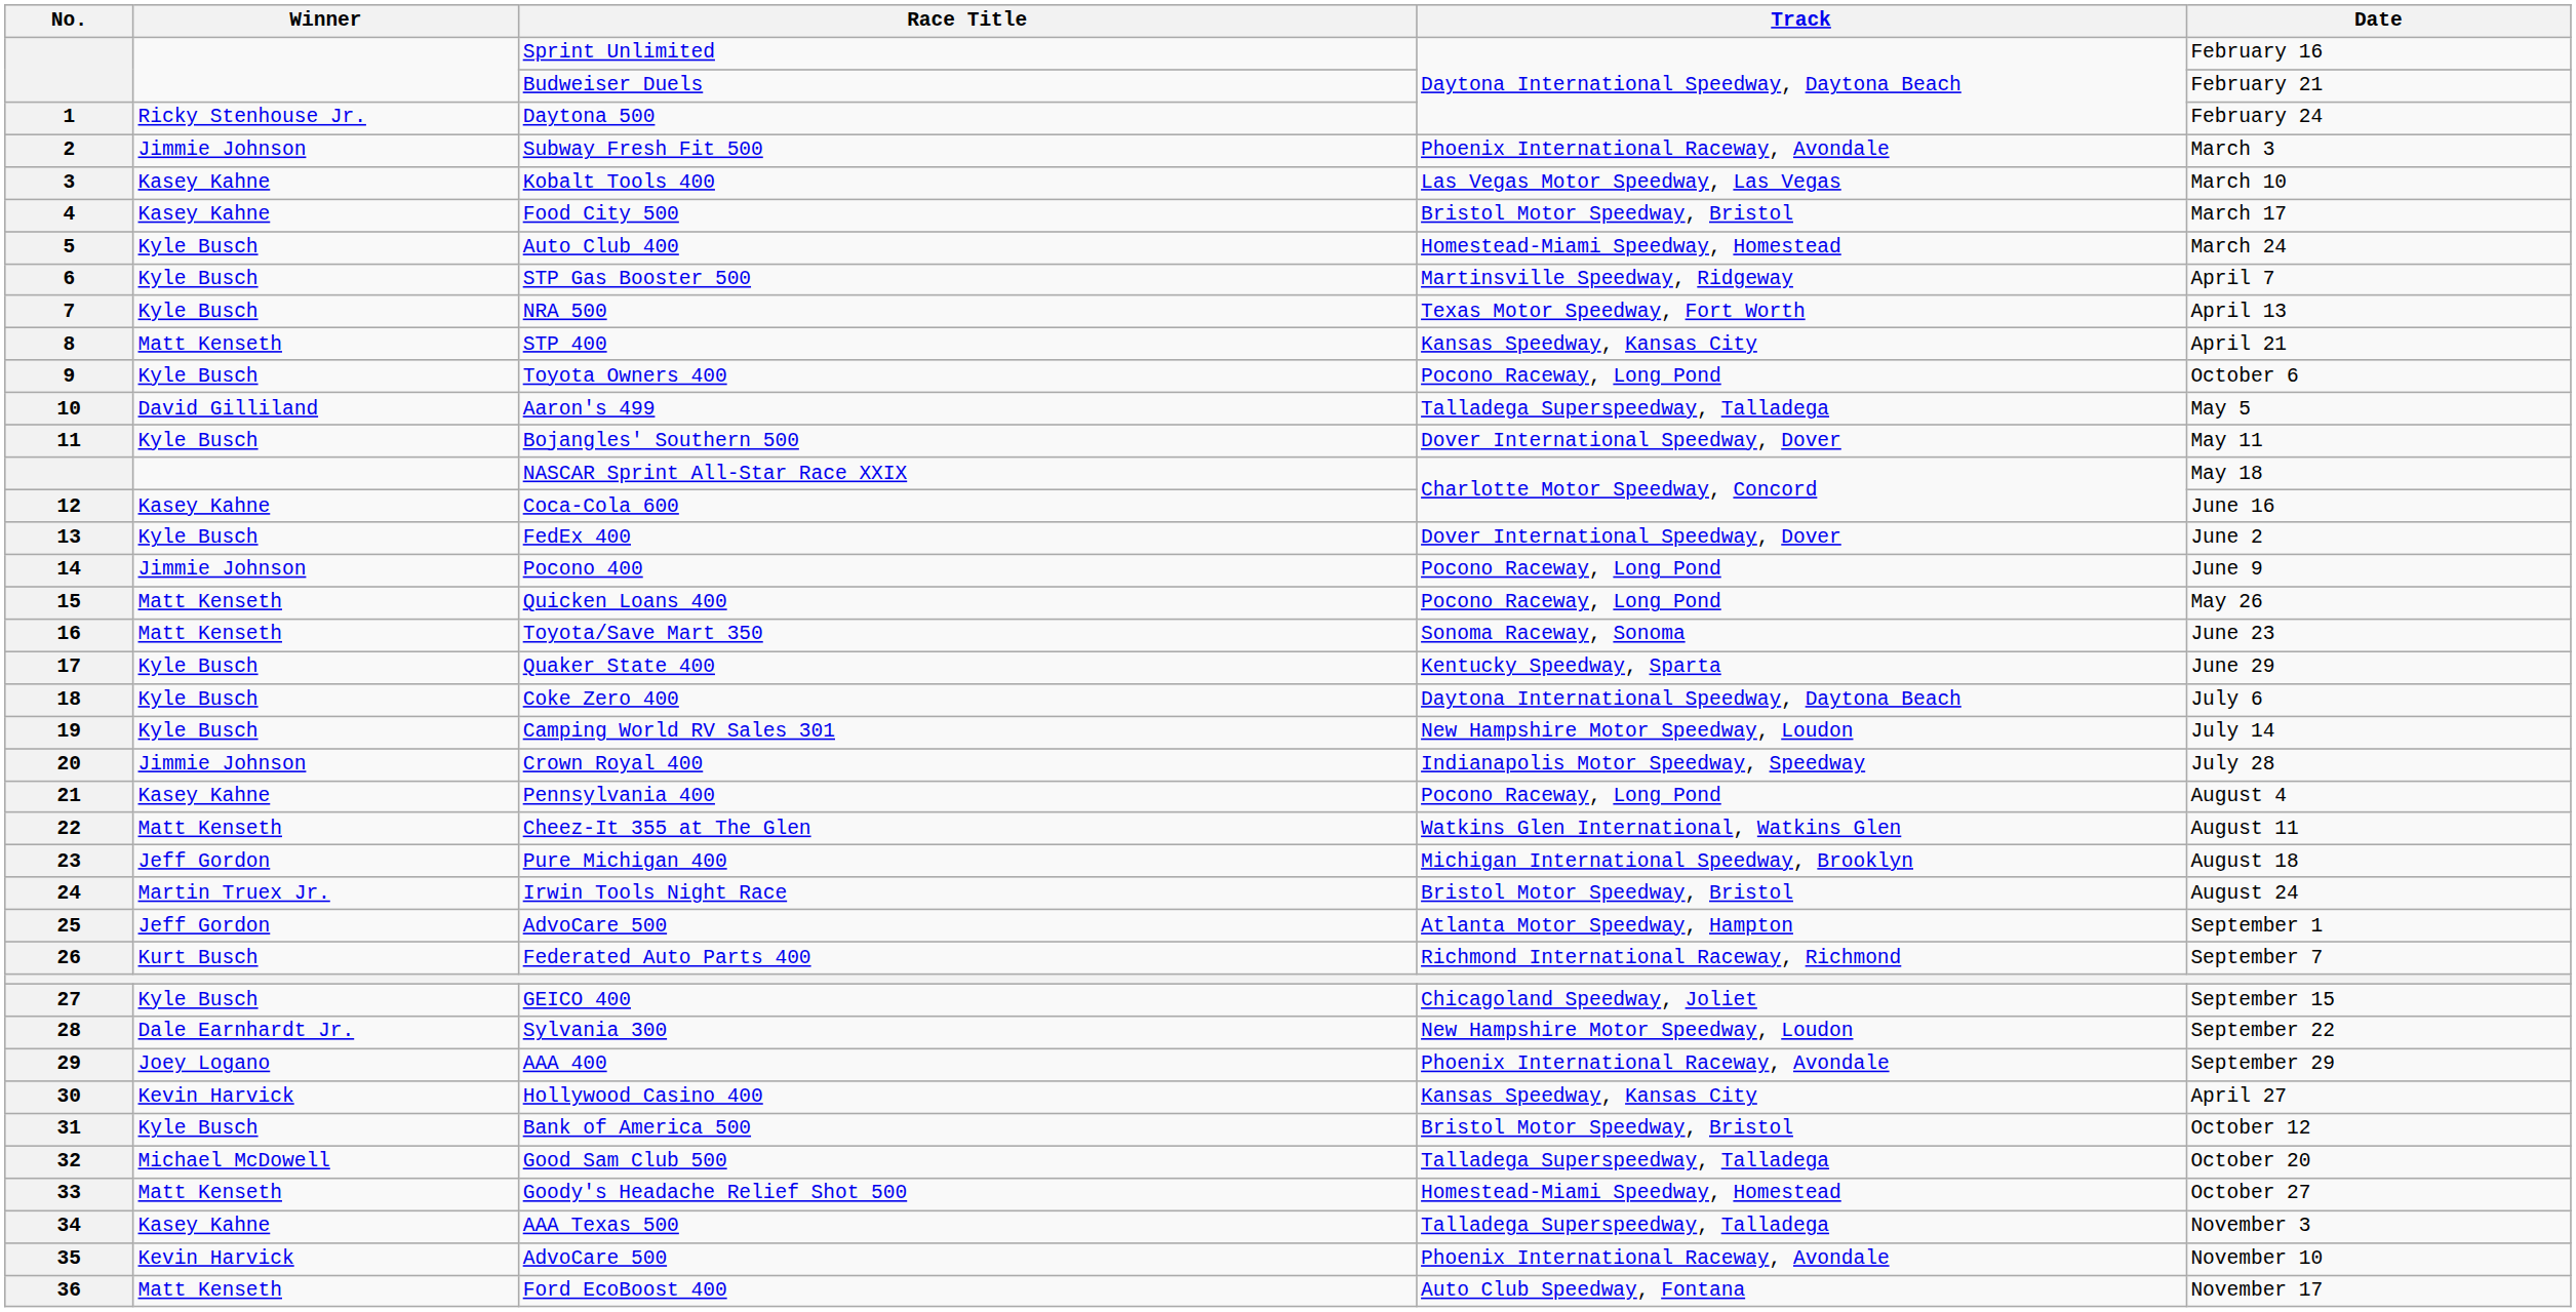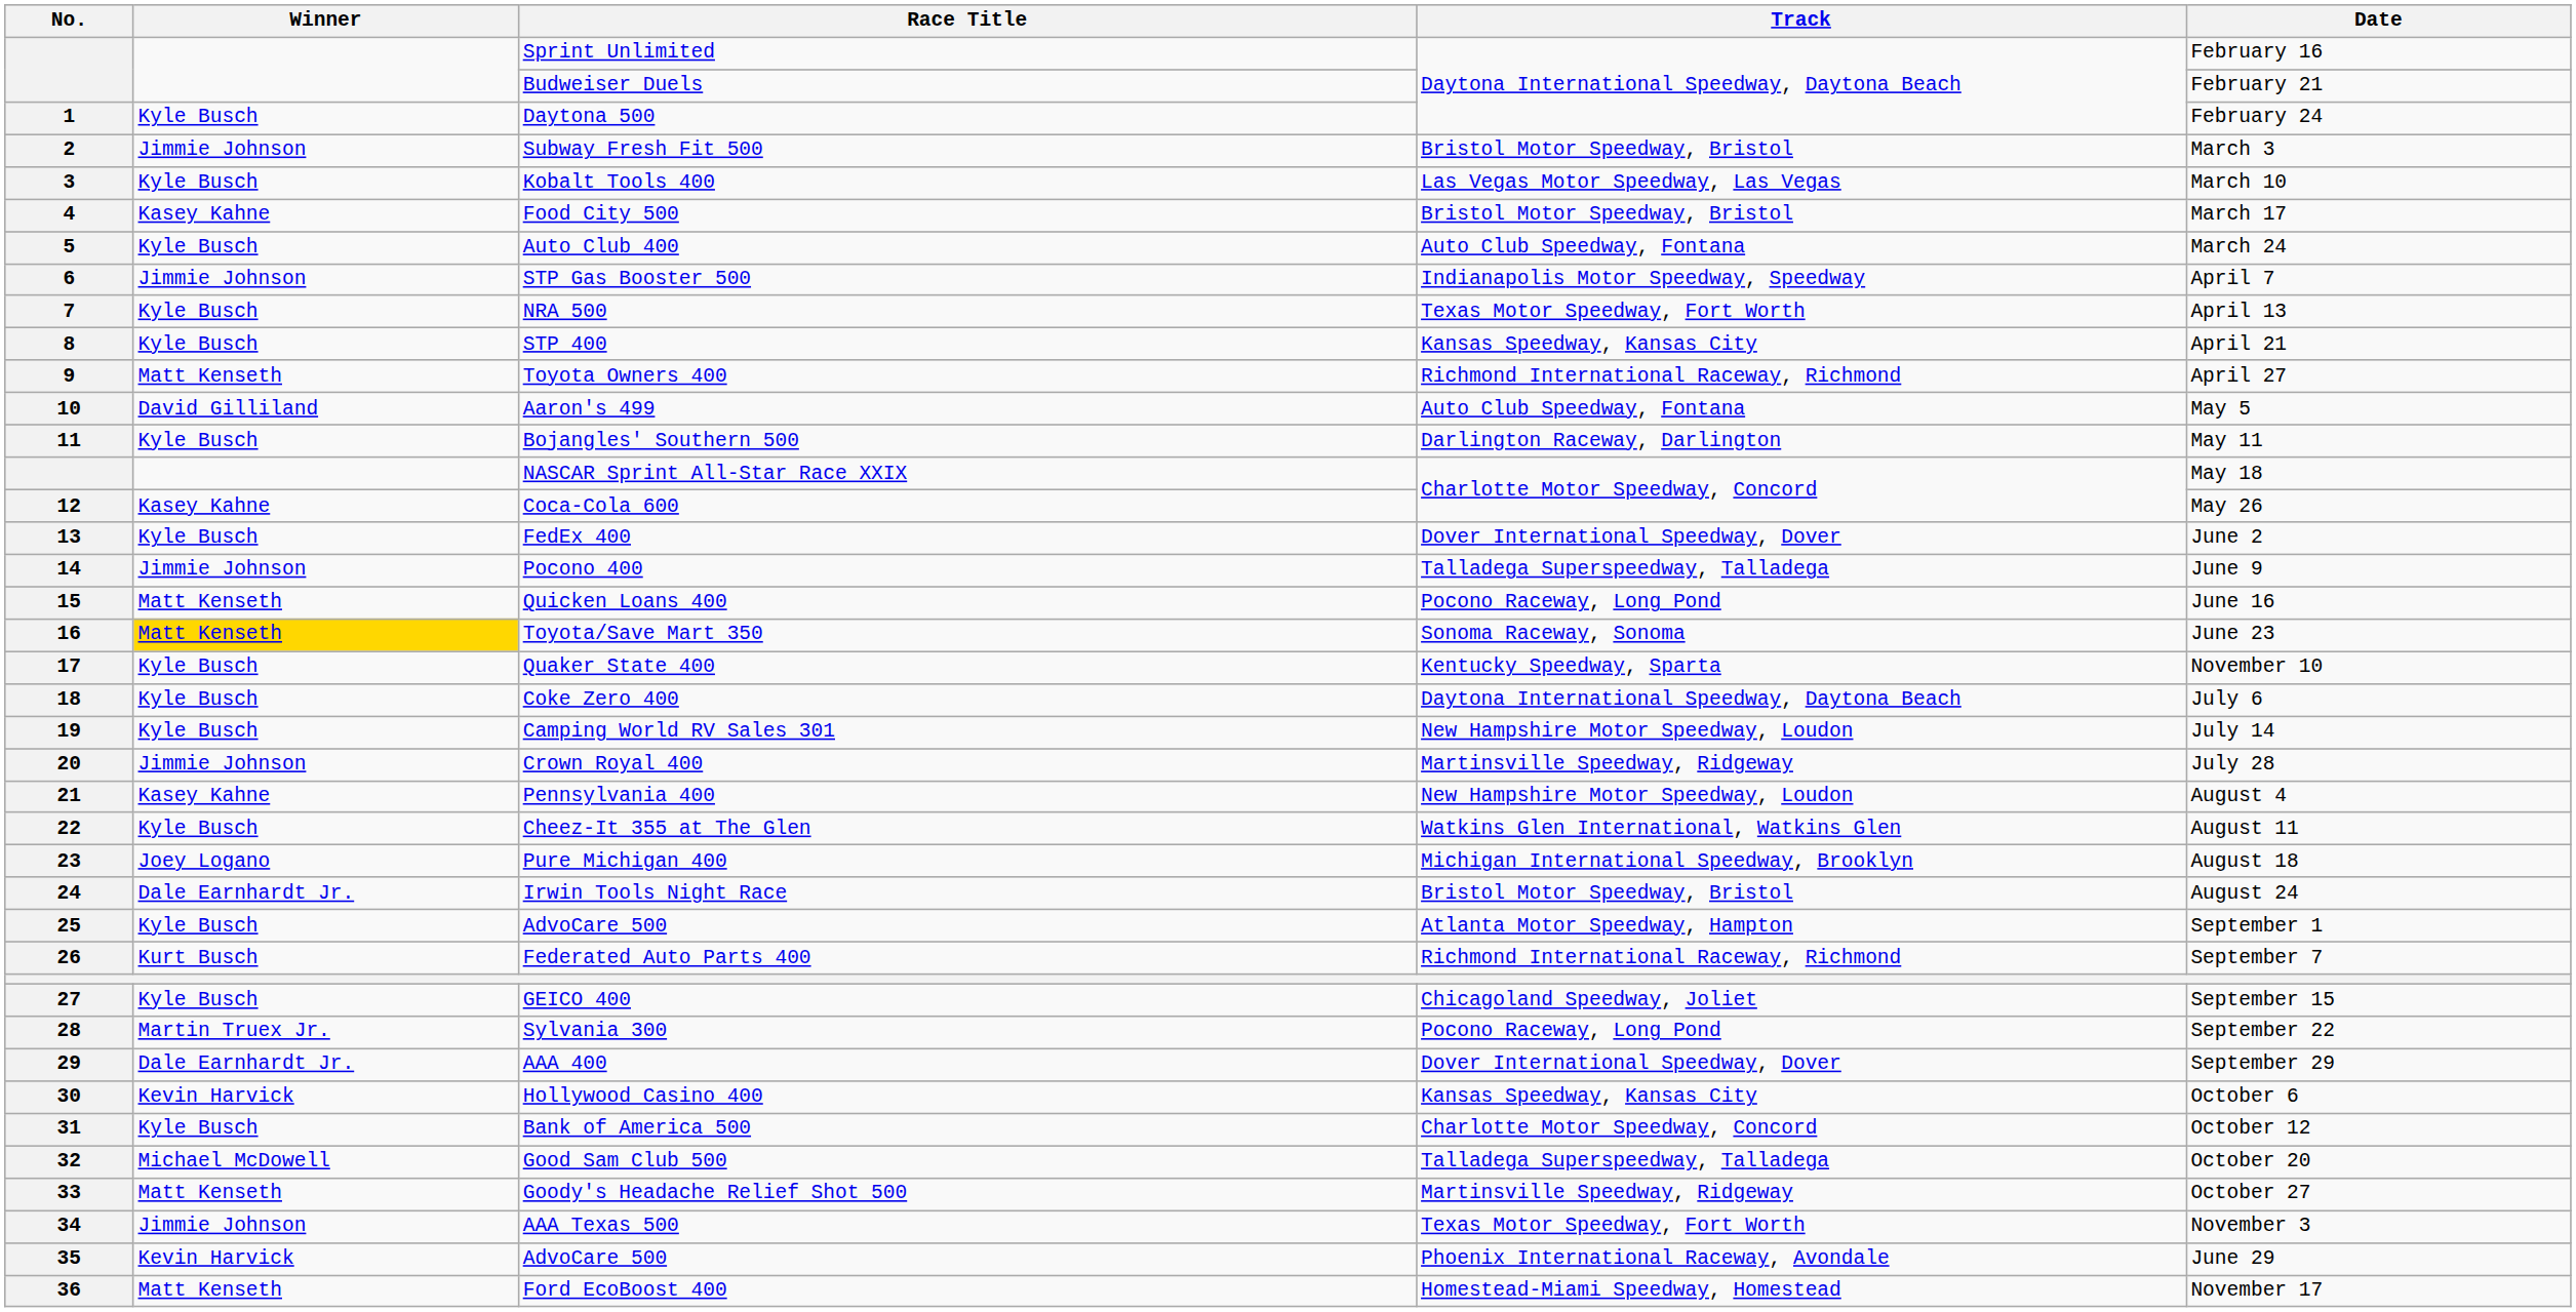Daytona 500 | Winner: Ricky Stenhouse Jr. -> Kyle Busch
Subway Fresh Fit 500 | Track: Phoenix International Raceway, Avondale -> Bristol Motor Speedway, Bristol
Kobalt Tools 400 | Winner: Kasey Kahne -> Kyle Busch
Auto Club 400 | Track: Homestead-Miami Speedway, Homestead -> Auto Club Speedway, Fontana
STP Gas Booster 500 | Winner: Kyle Busch -> Jimmie Johnson
STP Gas Booster 500 | Track: Martinsville Speedway, Ridgeway -> Indianapolis Motor Speedway, Speedway
STP 400 | Winner: Matt Kenseth -> Kyle Busch
Toyota Owners 400 | Winner: Kyle Busch -> Matt Kenseth
Toyota Owners 400 | Track: Pocono Raceway, Long Pond -> Richmond International Raceway, Richmond
Toyota Owners 400 | Date: October 6 -> April 27
Aaron's 499 | Track: Talladega Superspeedway, Talladega -> Auto Club Speedway, Fontana
Bojangles' Southern 500 | Track: Dover International Speedway, Dover -> Darlington Raceway, Darlington
Coca-Cola 600 | Date: June 16 -> May 26
Pocono 400 | Track: Pocono Raceway, Long Pond -> Talladega Superspeedway, Talladega
Quicken Loans 400 | Date: May 26 -> June 16
Toyota/Save Mart 350 | Winner: no background -> gold background
Quaker State 400 | Date: June 29 -> November 10
Crown Royal 400 | Track: Indianapolis Motor Speedway, Speedway -> Martinsville Speedway, Ridgeway
Pennsylvania 400 | Track: Pocono Raceway, Long Pond -> New Hampshire Motor Speedway, Loudon
Cheez-It 355 at The Glen | Winner: Matt Kenseth -> Kyle Busch
Pure Michigan 400 | Winner: Jeff Gordon -> Joey Logano
Irwin Tools Night Race | Winner: Martin Truex Jr. -> Dale Earnhardt Jr.
25 / AdvoCare 500 | Winner: Jeff Gordon -> Kyle Busch
Sylvania 300 | Winner: Dale Earnhardt Jr. -> Martin Truex Jr.
Sylvania 300 | Track: New Hampshire Motor Speedway, Loudon -> Pocono Raceway, Long Pond
AAA 400 | Winner: Joey Logano -> Dale Earnhardt Jr.
AAA 400 | Track: Phoenix International Raceway, Avondale -> Dover International Speedway, Dover
Hollywood Casino 400 | Date: April 27 -> October 6
Bank of America 500 | Track: Bristol Motor Speedway, Bristol -> Charlotte Motor Speedway, Concord
Goody's Headache Relief Shot 500 | Track: Homestead-Miami Speedway, Homestead -> Martinsville Speedway, Ridgeway
AAA Texas 500 | Winner: Kasey Kahne -> Jimmie Johnson
AAA Texas 500 | Track: Talladega Superspeedway, Talladega -> Texas Motor Speedway, Fort Worth
35 / AdvoCare 500 | Date: November 10 -> June 29
Ford EcoBoost 400 | Track: Auto Club Speedway, Fontana -> Homestead-Miami Speedway, Homestead
